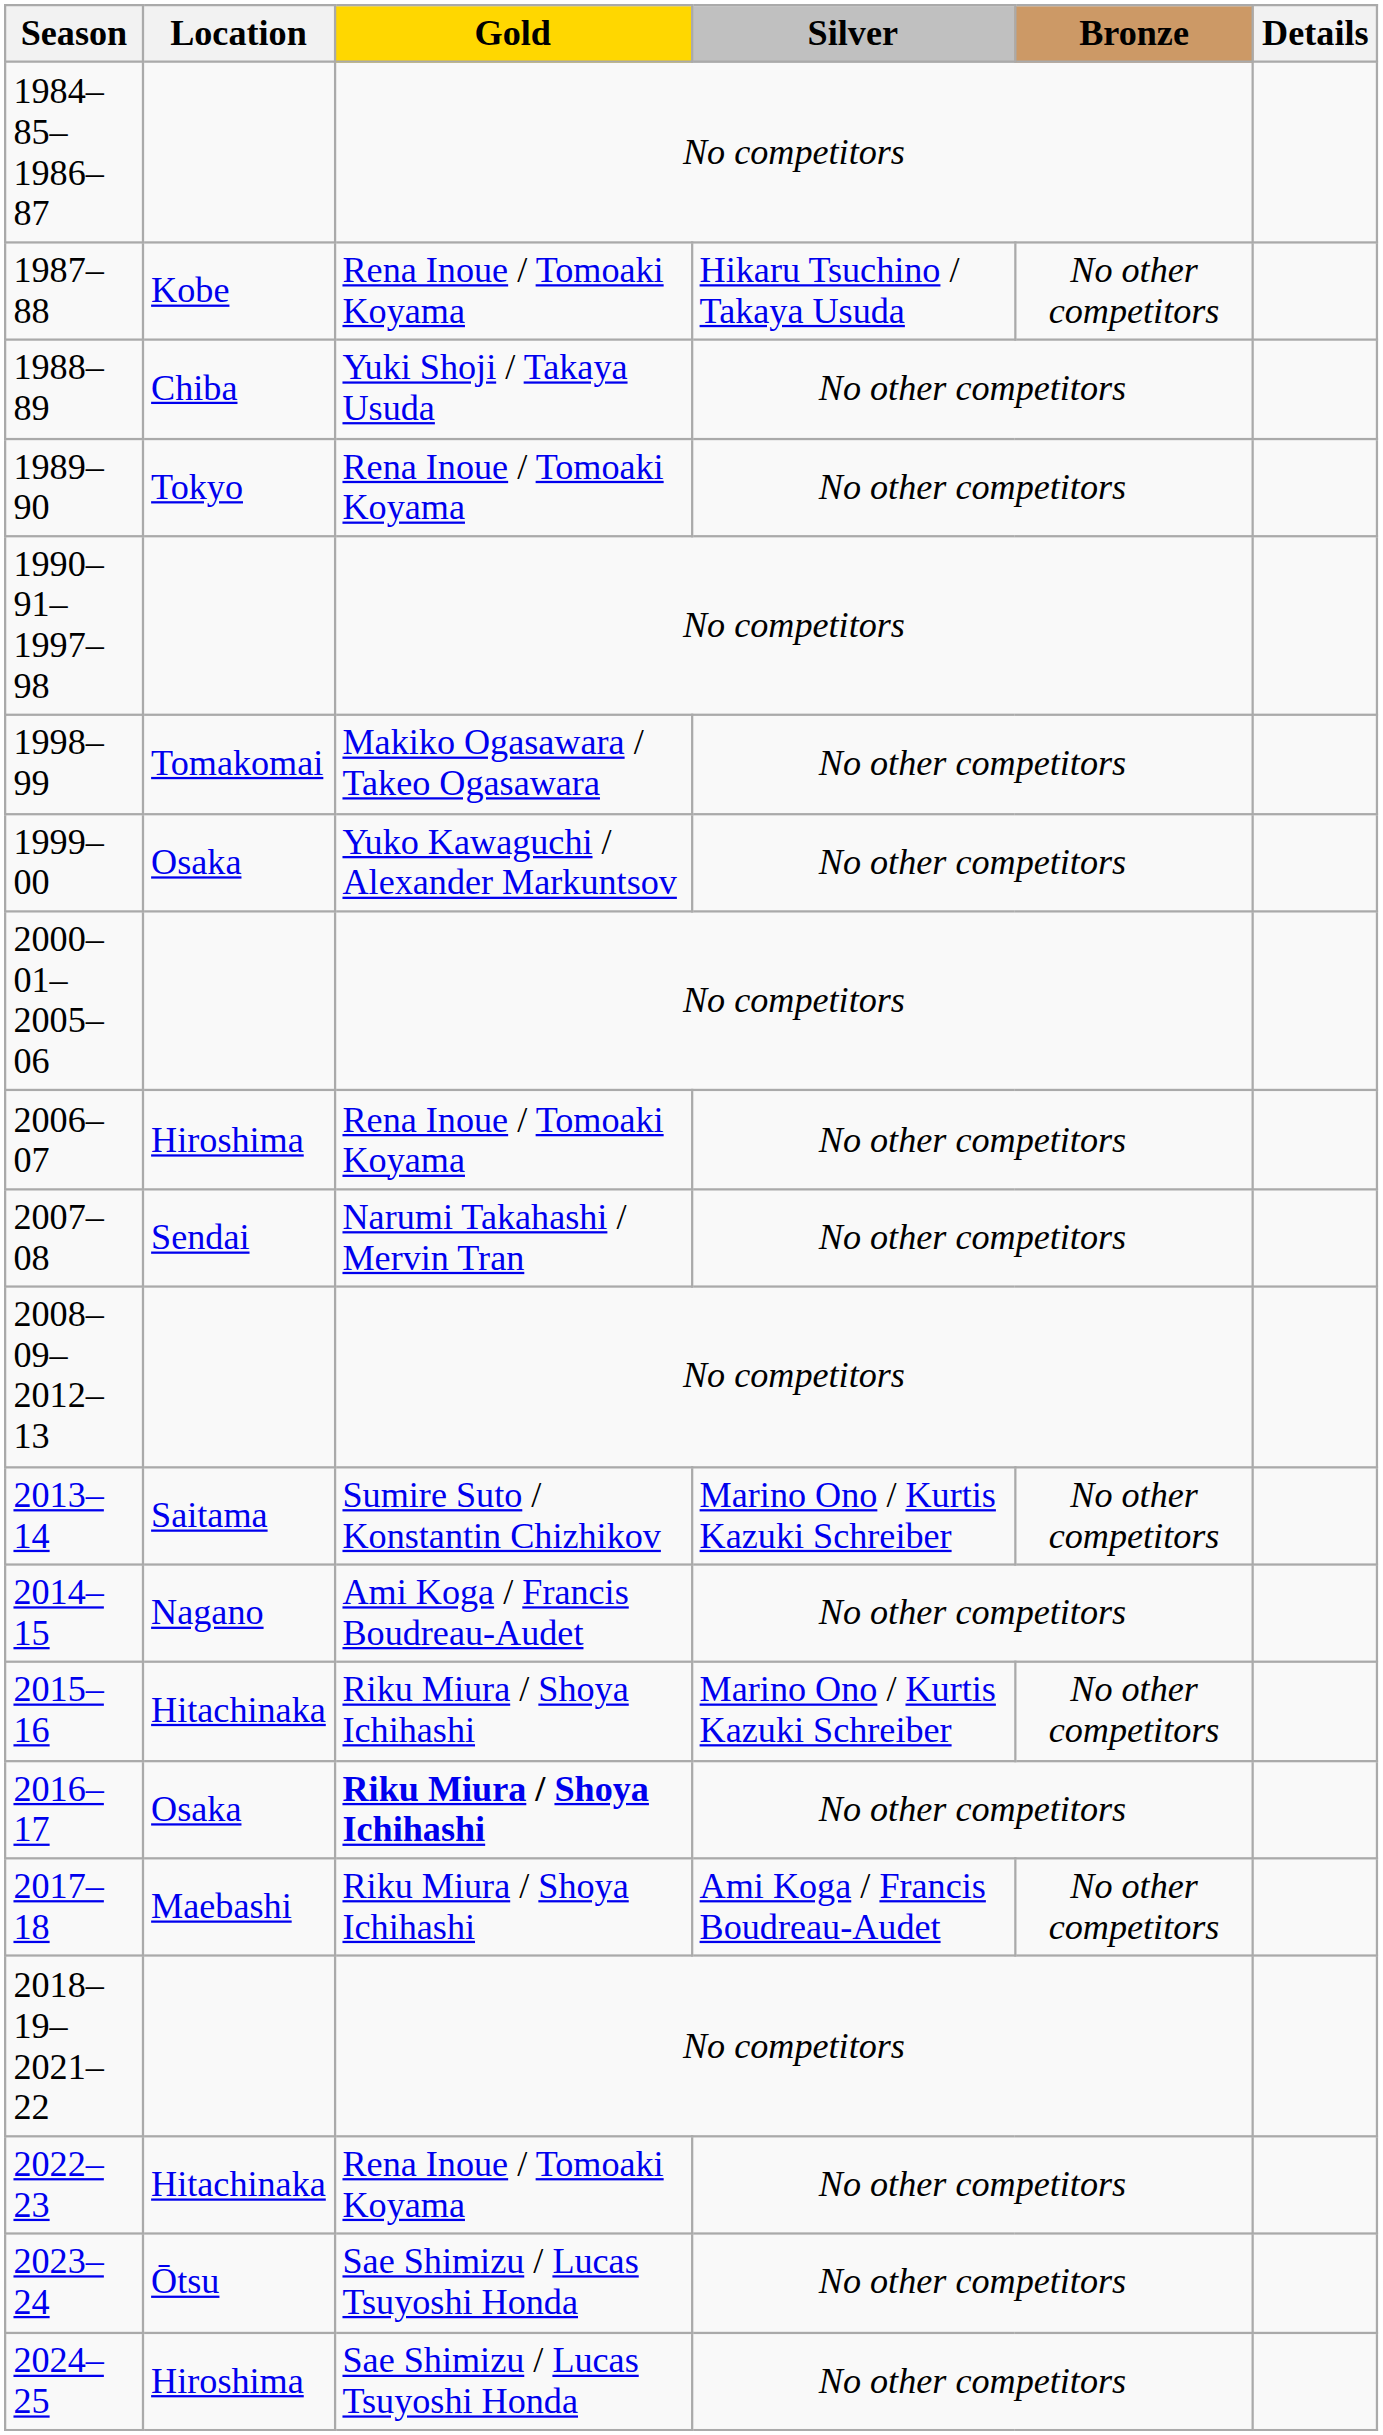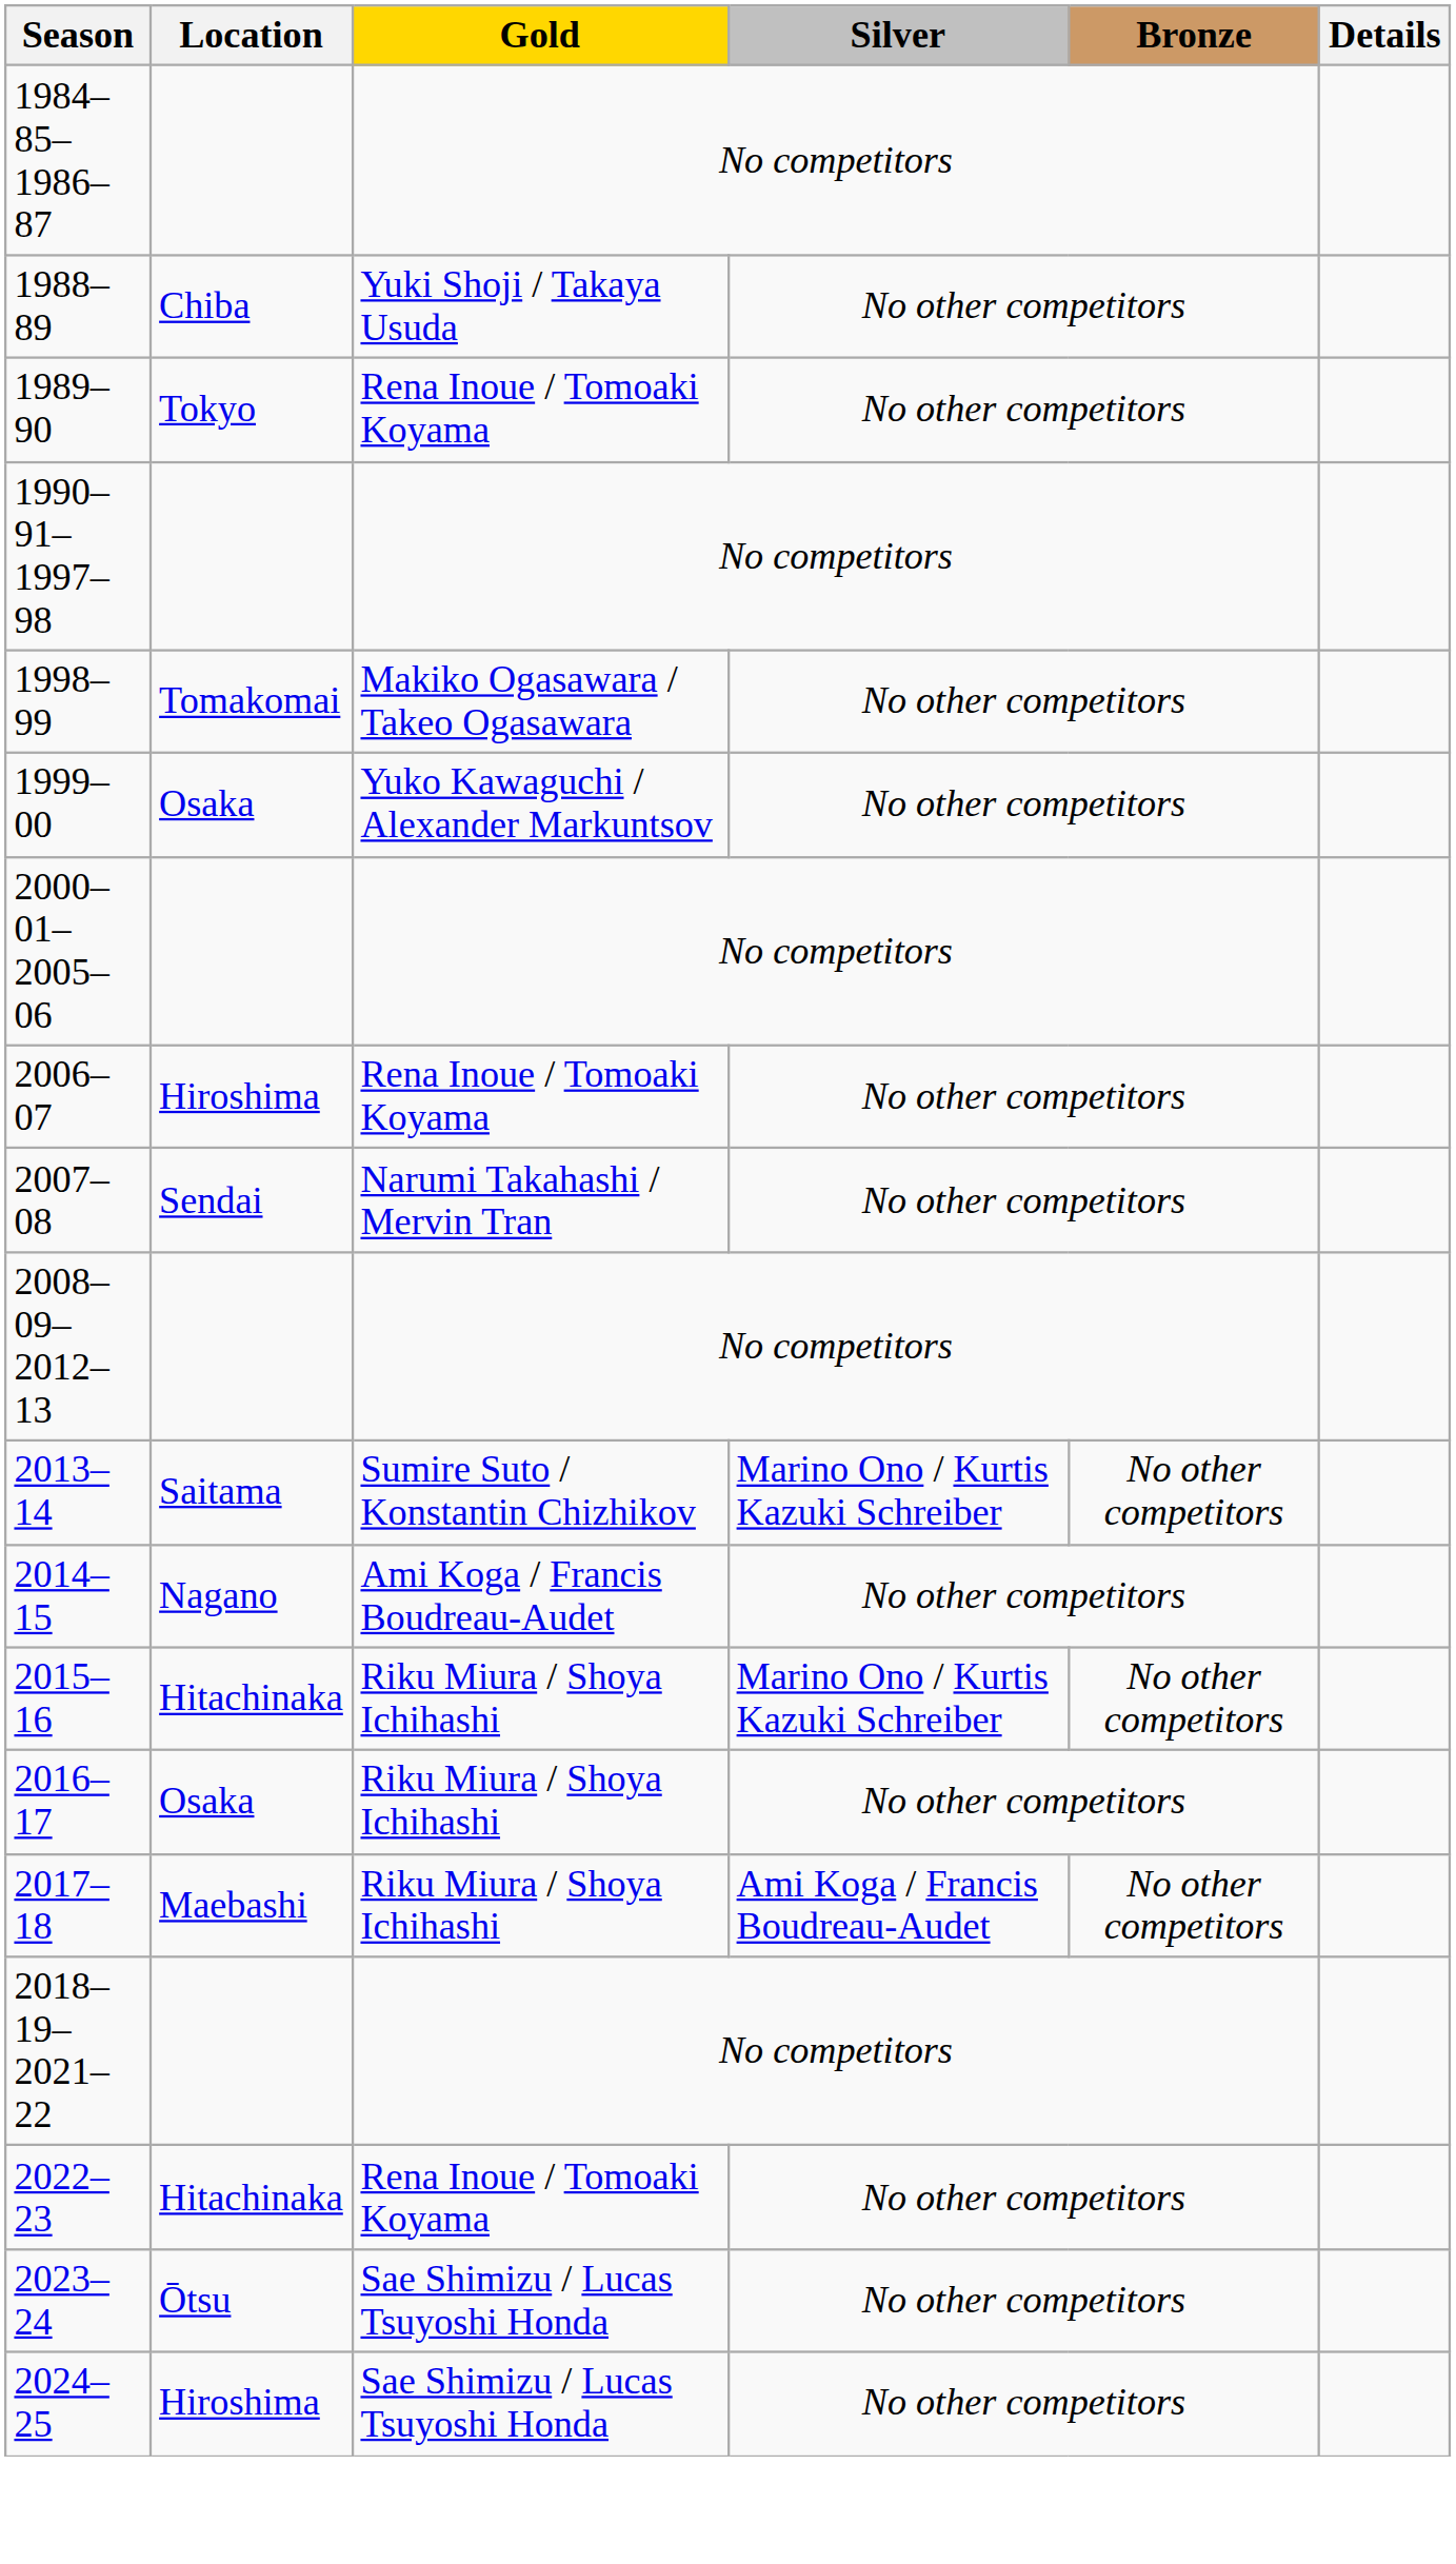- row: 1987–88 | Kobe | Rena Inoue / Tomoaki Koyama | Hikaru Tsuchino / Takaya Usuda | No other competitors
2016–17 | Gold: bold -> normal
